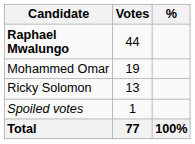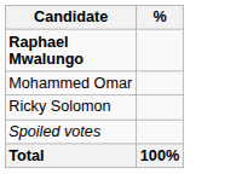- column: Votes | 44 | 19 | 13 | 1 | 77
